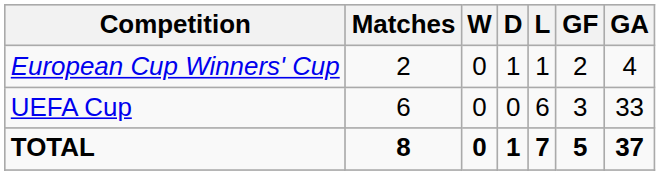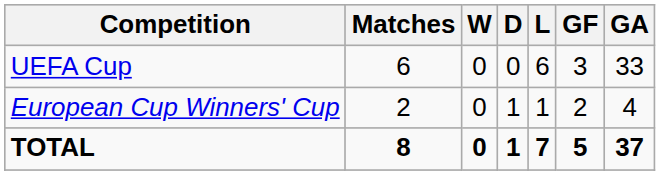rows swapped: UEFA Cup <-> European Cup Winners' Cup
